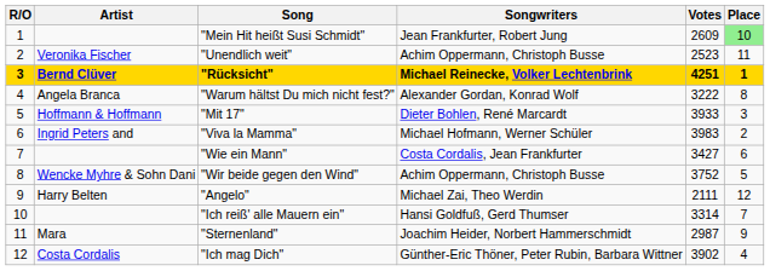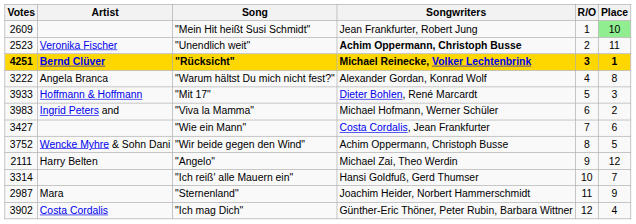columns swapped: R/O <-> Votes
"Unendlich weit" | Songwriters: normal -> bold
